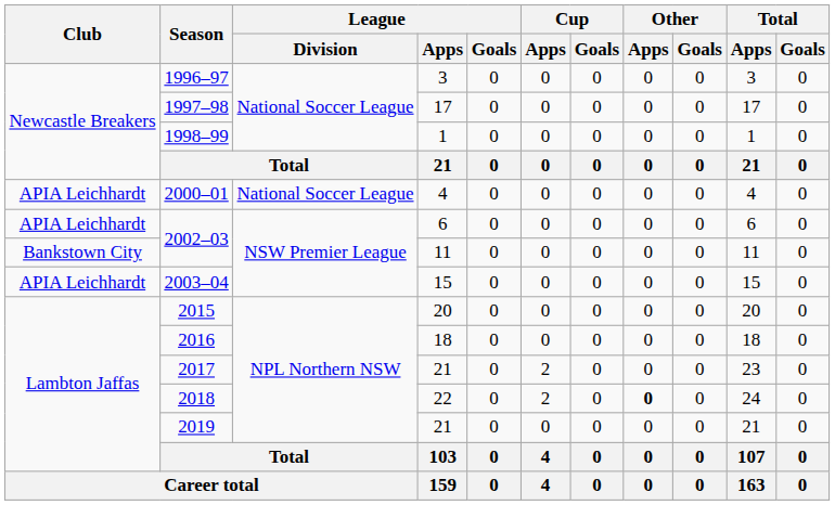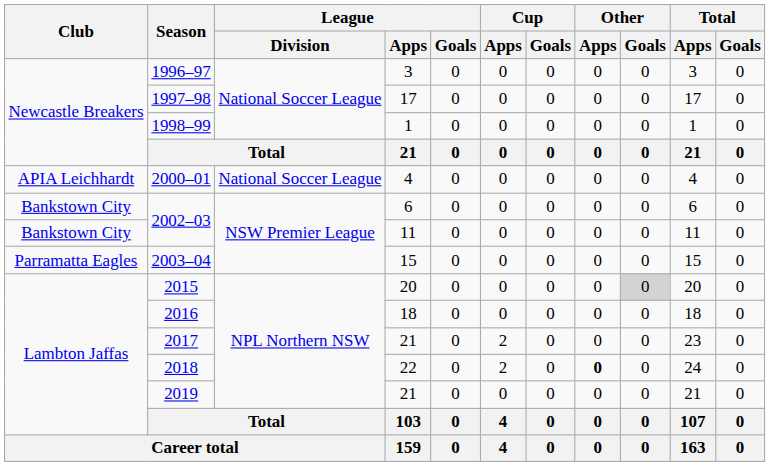2002–03 / 6 | Club: APIA Leichhardt -> Bankstown City
2003–04 | Club: APIA Leichhardt -> Parramatta Eagles
2015 | Other / Goals: no background -> lightgrey background
